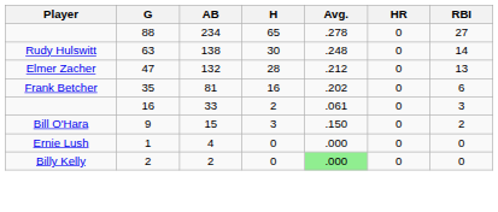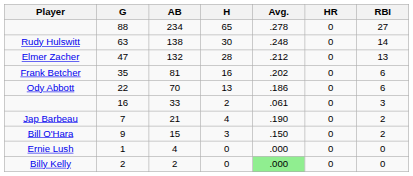+ row: Ody Abbott | 22 | 70 | 13 | .186 | 0 | 6
+ row: Jap Barbeau | 7 | 21 | 4 | .190 | 0 | 2
